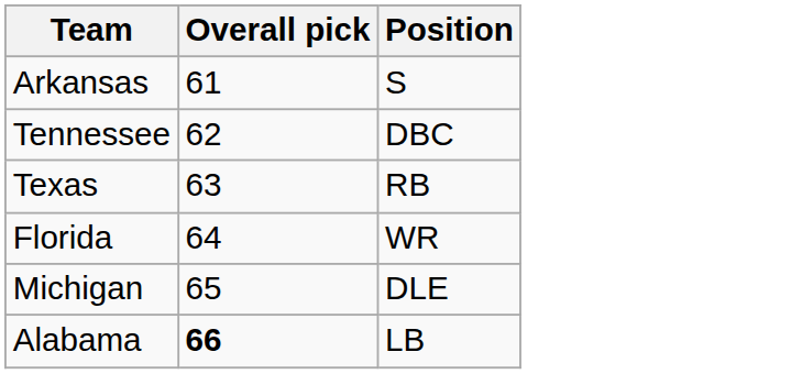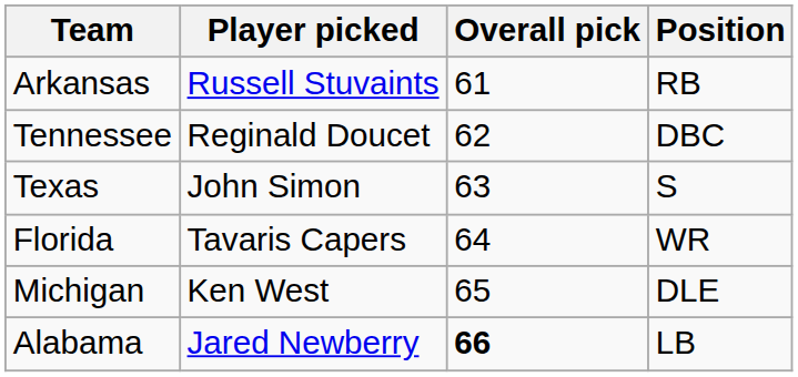+ column: Player picked | Russell Stuvaints | Reginald Doucet | John Simon | Tavaris Capers | Ken West | Jared Newberry
Arkansas | Position: S -> RB
Texas | Position: RB -> S
